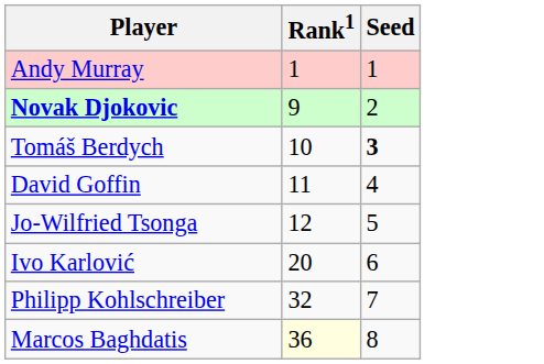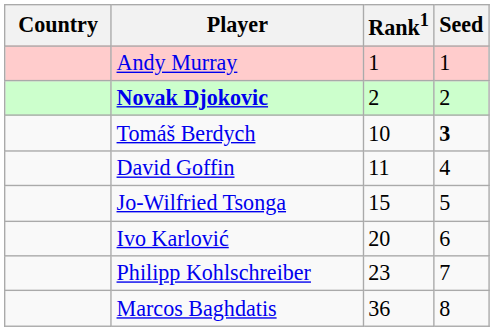+ column: Country
Novak Djokovic | Rank1: 9 -> 2
Jo-Wilfried Tsonga | Rank1: 12 -> 15
Philipp Kohlschreiber | Rank1: 32 -> 23
Marcos Baghdatis | Rank1: lightyellow background -> no background
